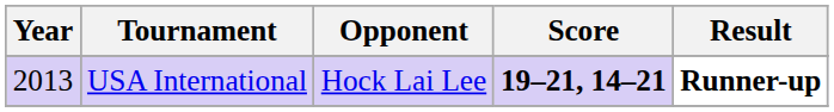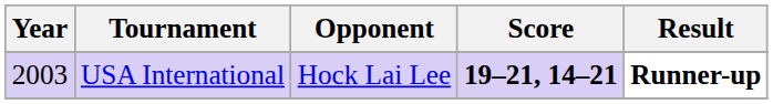USA International | Year: 2013 -> 2003
